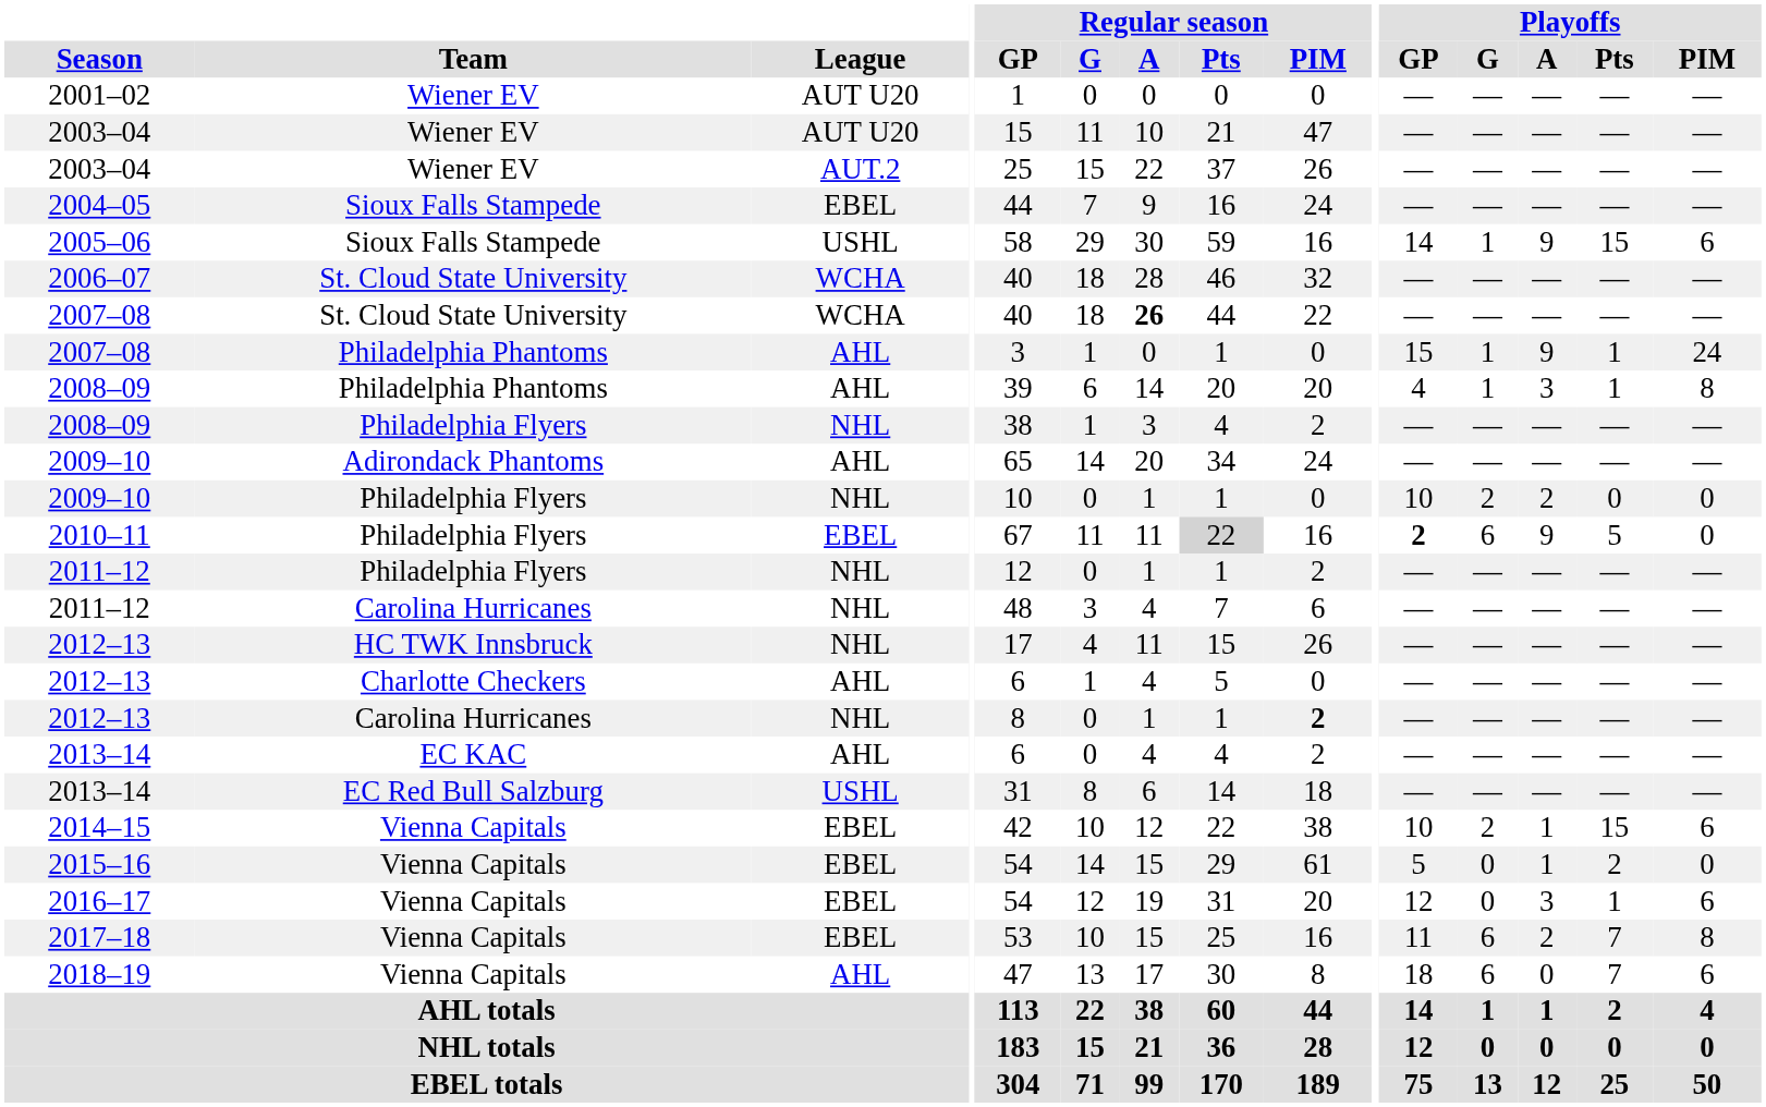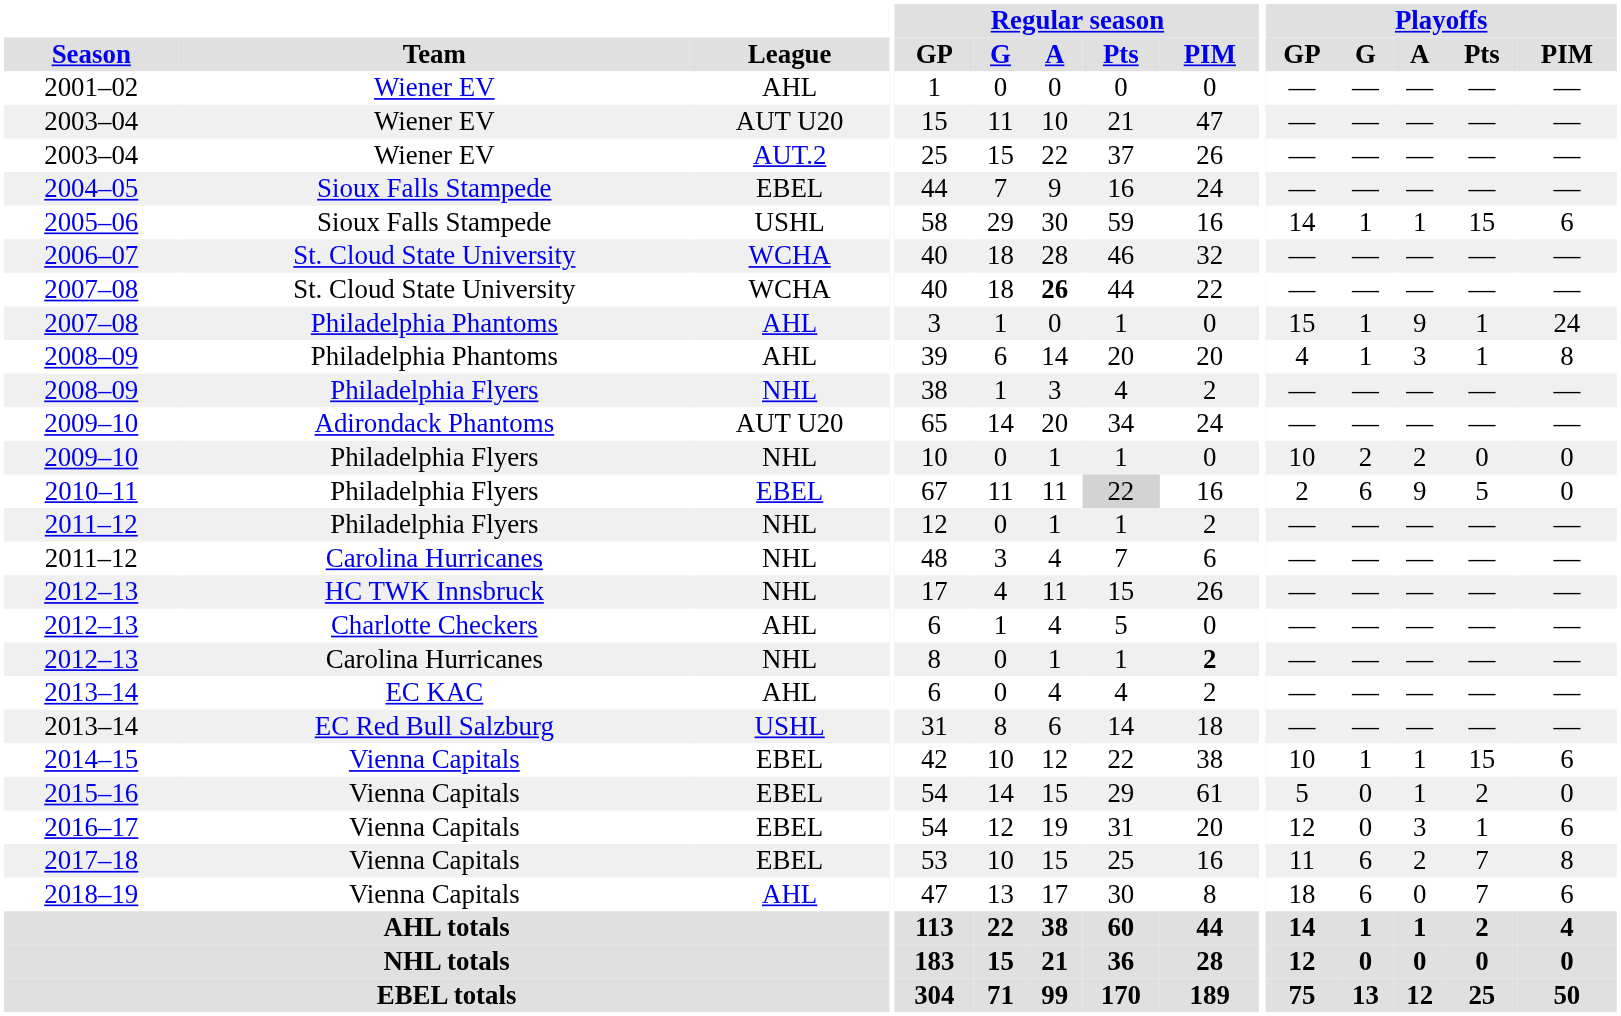2001–02 | League: AUT U20 -> AHL
2005–06 | Playoffs / A: 9 -> 1
2009–10 / Adirondack Phantoms | League: AHL -> AUT U20
2010–11 | Playoffs / GP: bold -> normal
2014–15 | Playoffs / G: 2 -> 1
